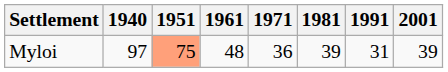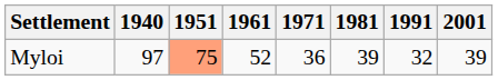Myloi | 1961: 48 -> 52
Myloi | 1991: 31 -> 32
